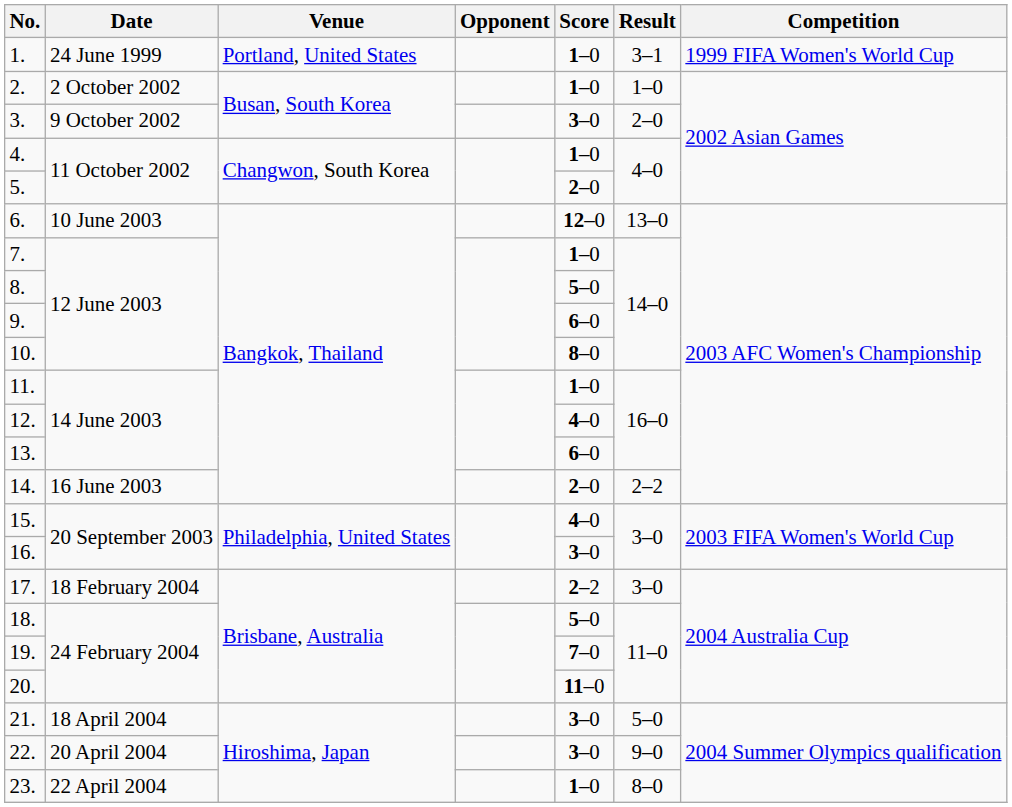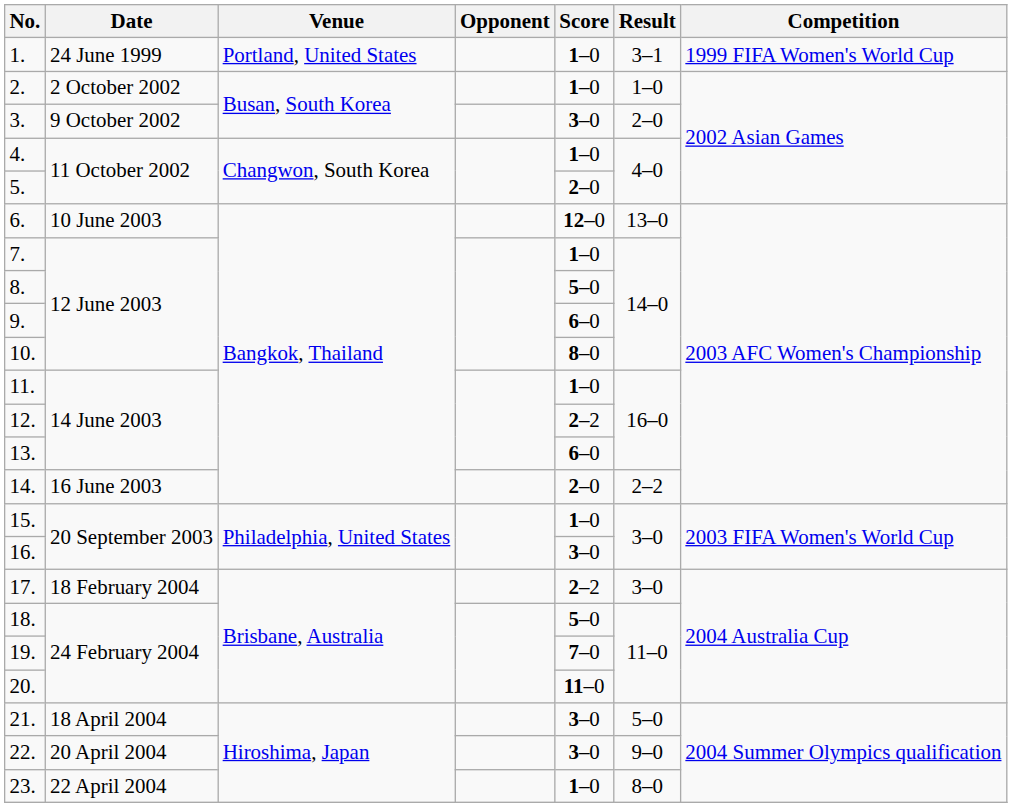12. | Score: 4–0 -> 2–2
15. | Score: 4–0 -> 1–0
